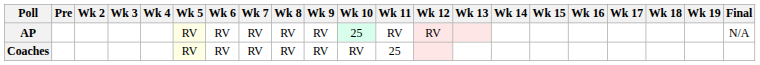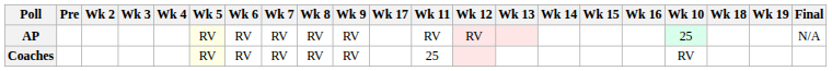columns swapped: Wk 10 <-> Wk 17
